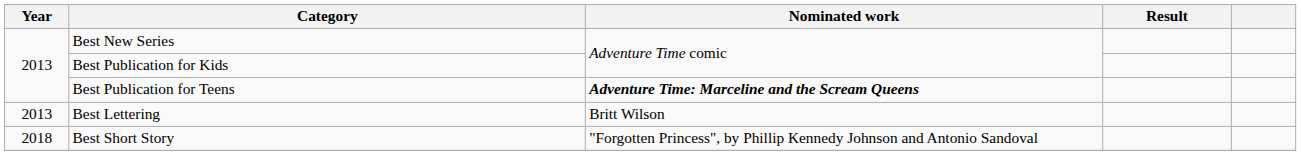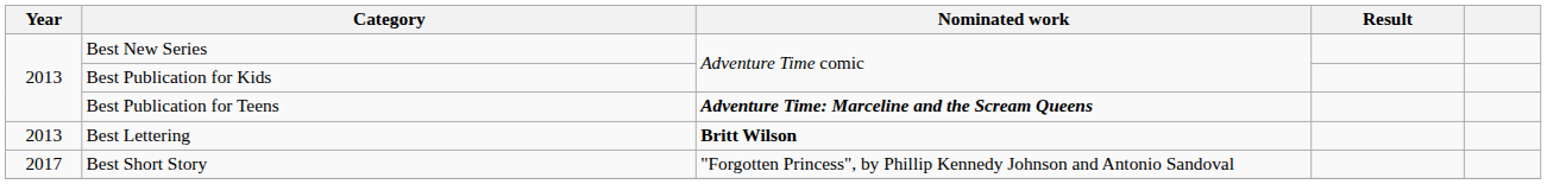Best Lettering | Nominated work: normal -> bold
Best Short Story | Year: 2018 -> 2017
